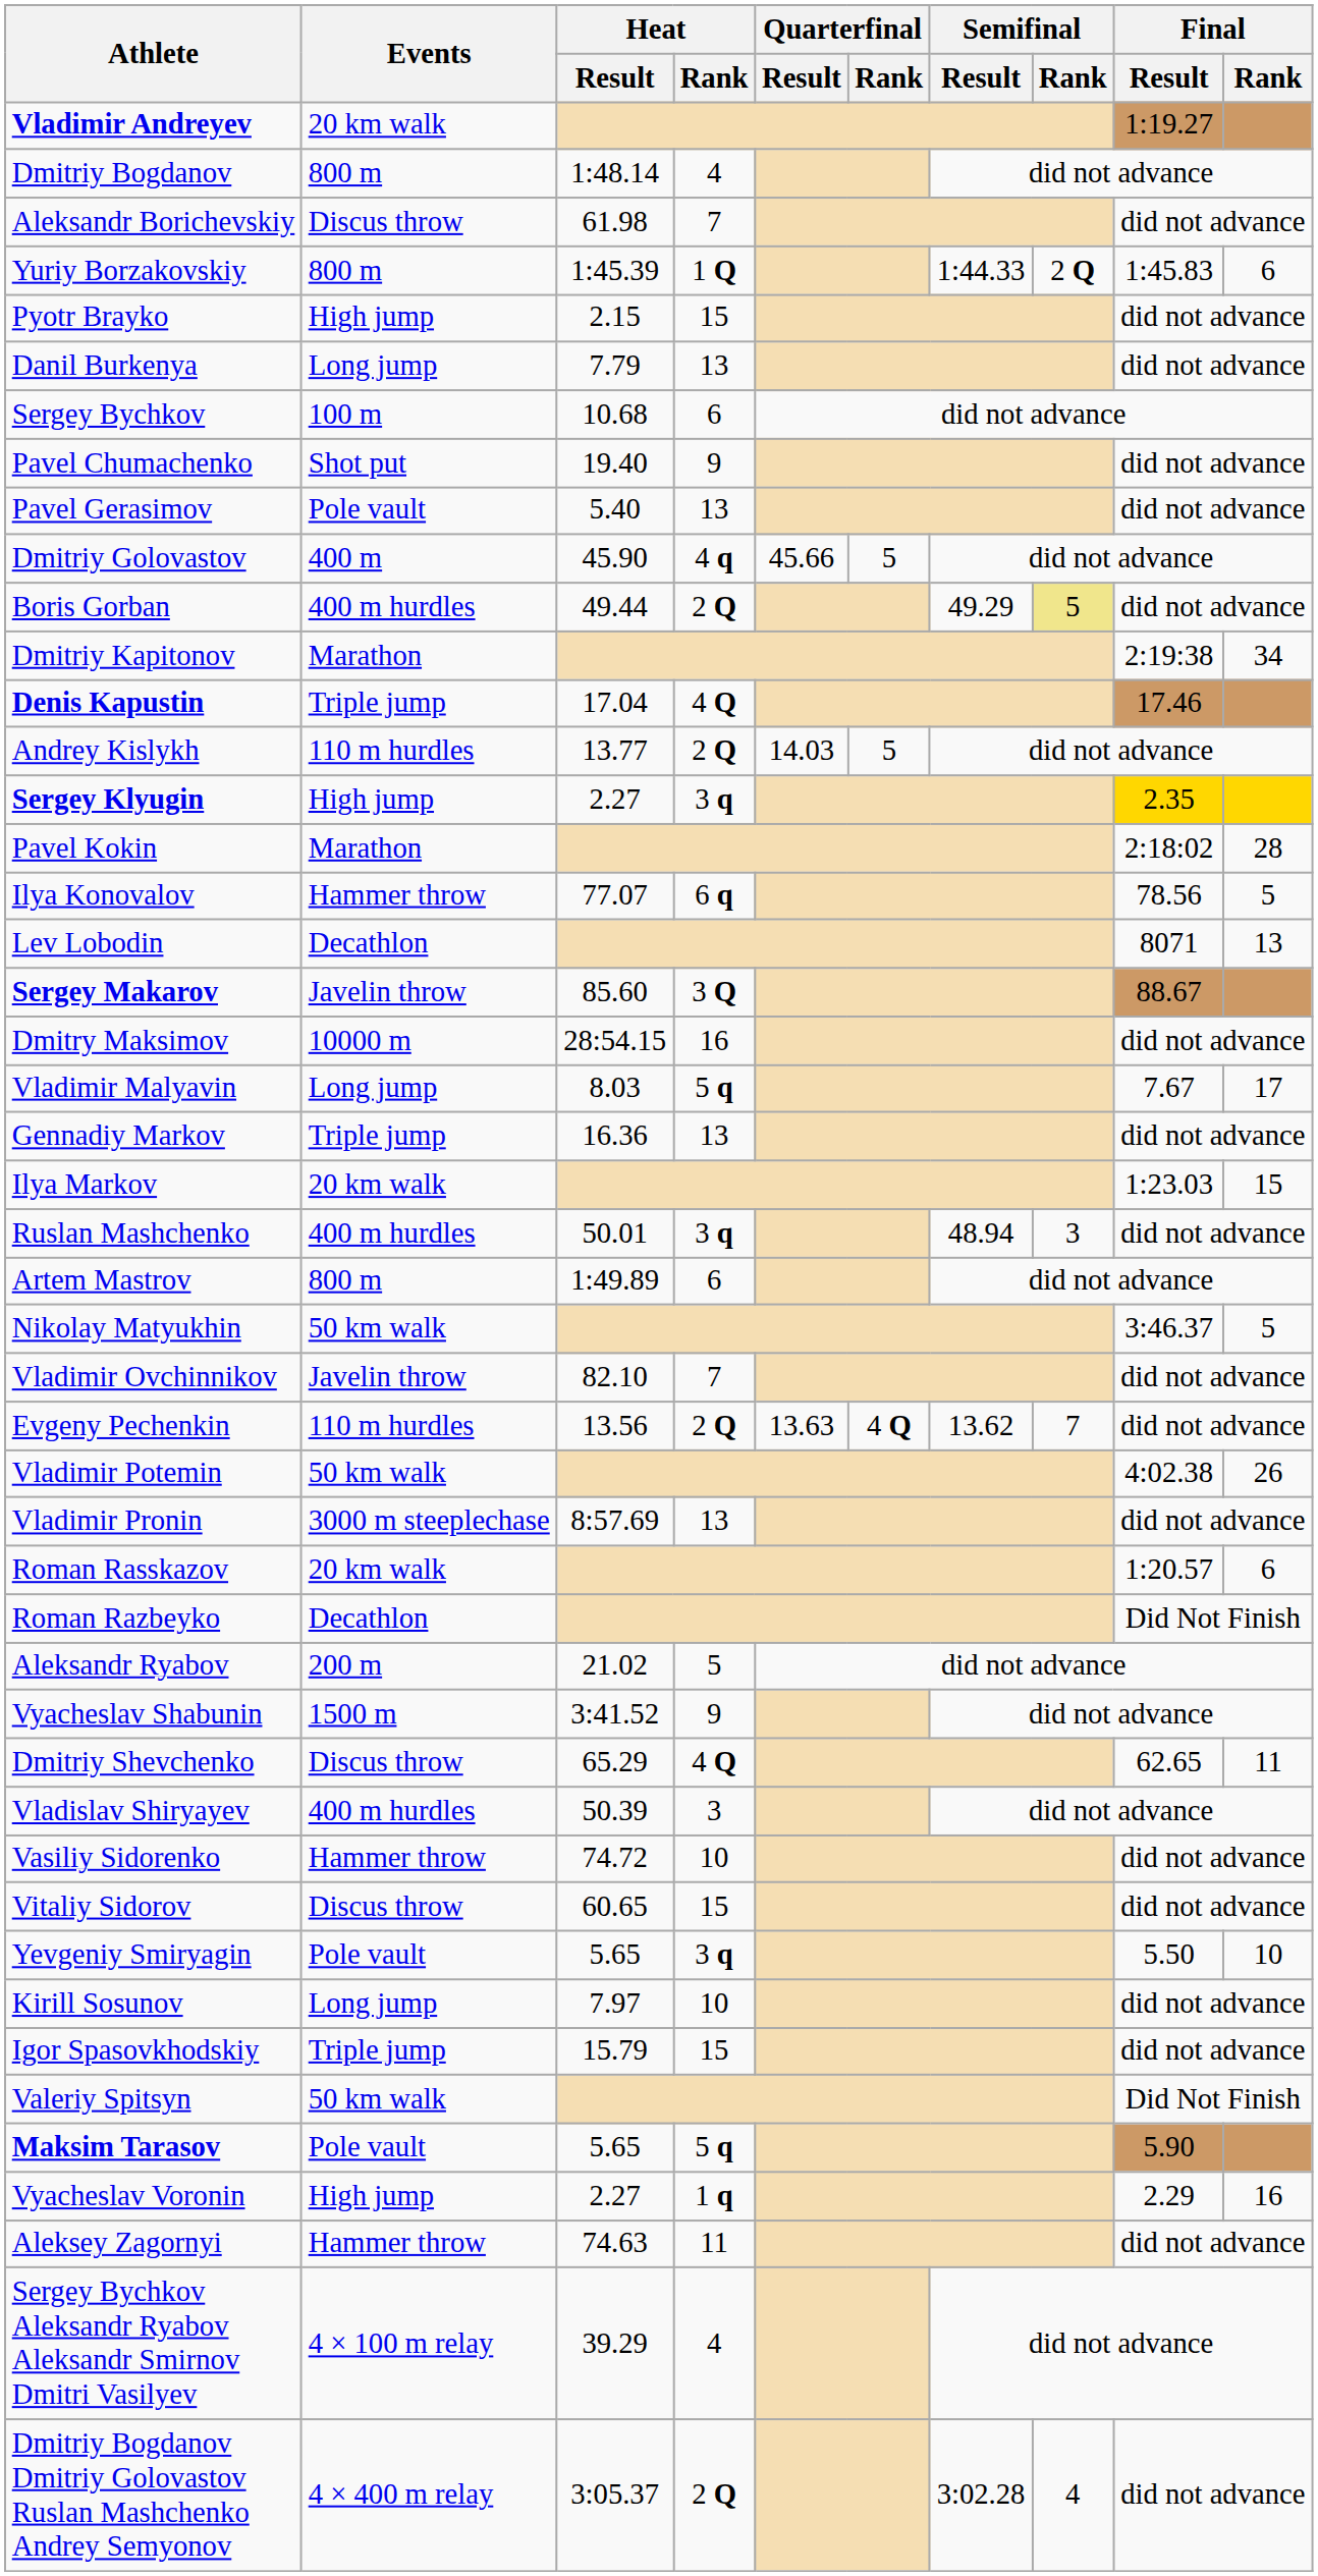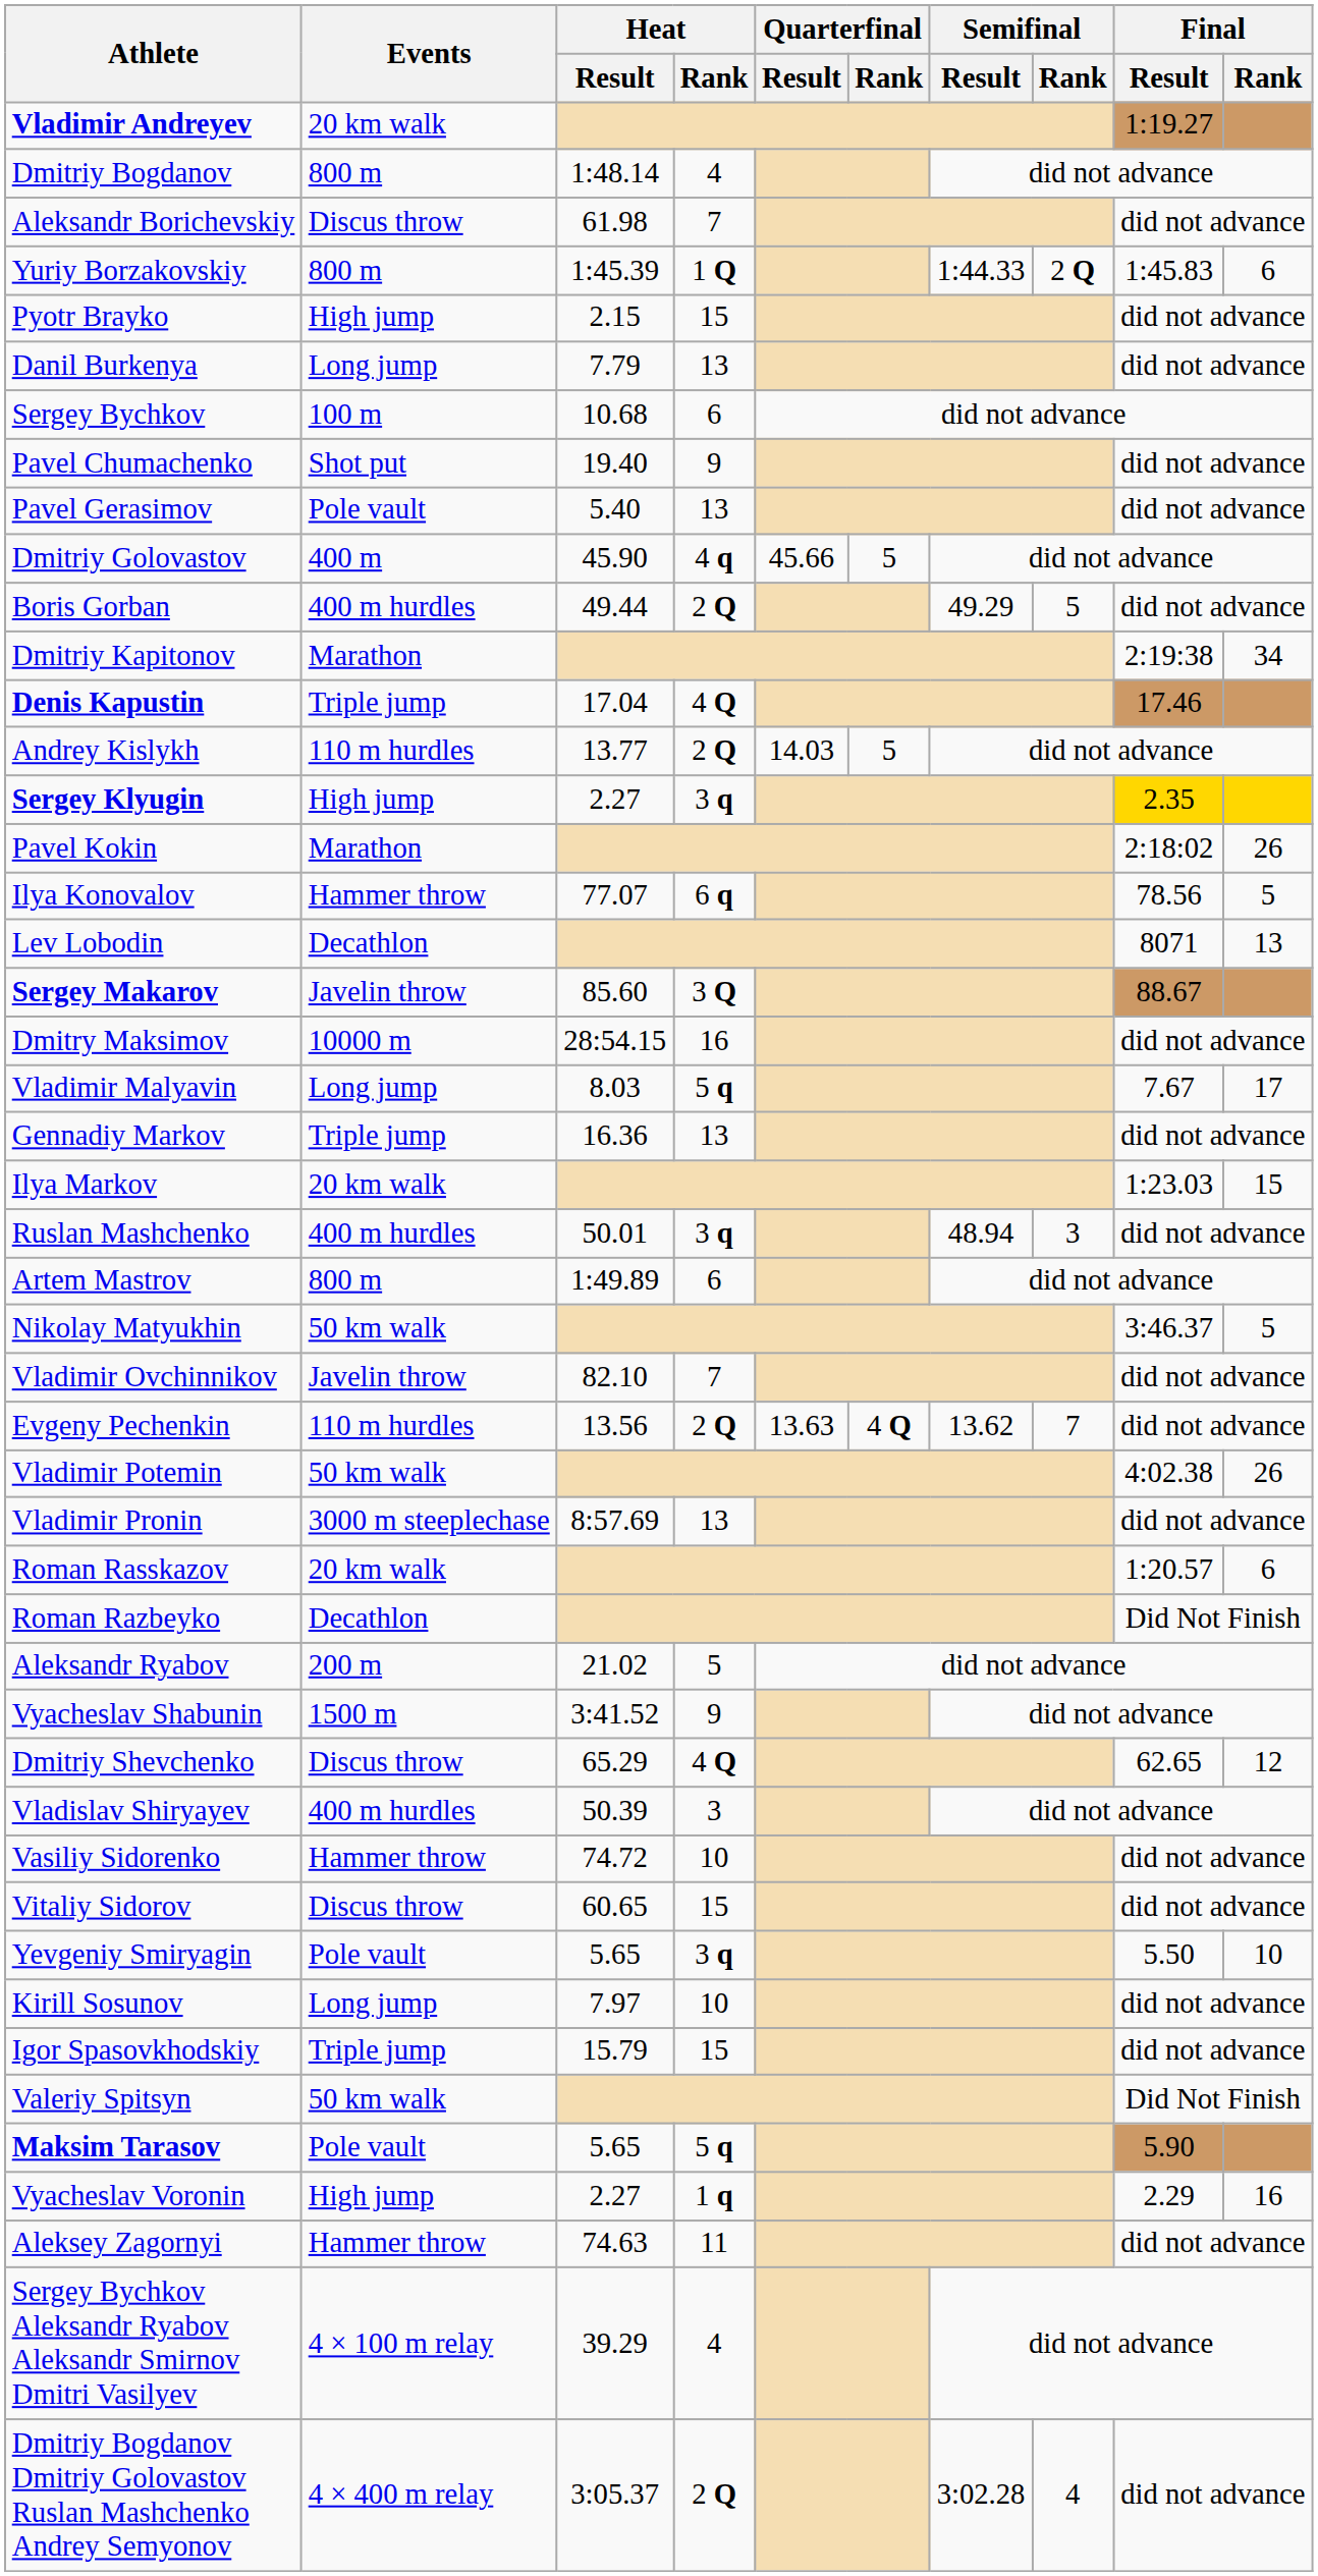Boris Gorban | Semifinal / Rank: khaki background -> no background
Pavel Kokin | Final / Rank: 28 -> 26
Dmitriy Shevchenko | Final / Rank: 11 -> 12
